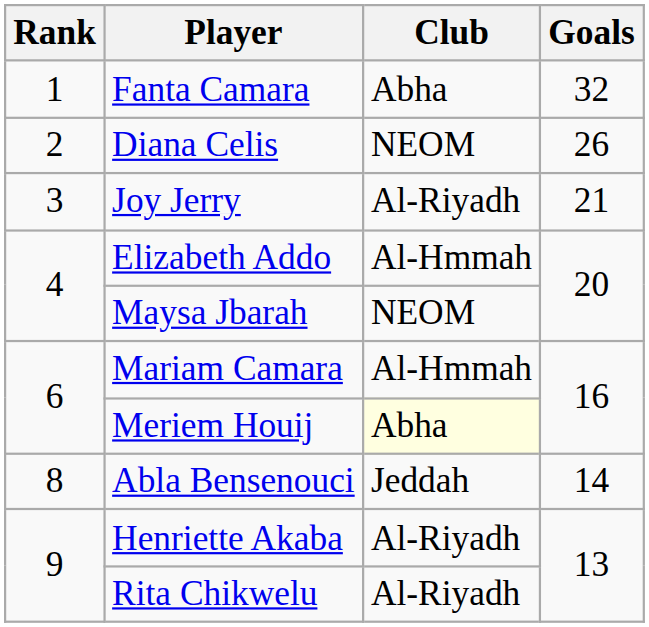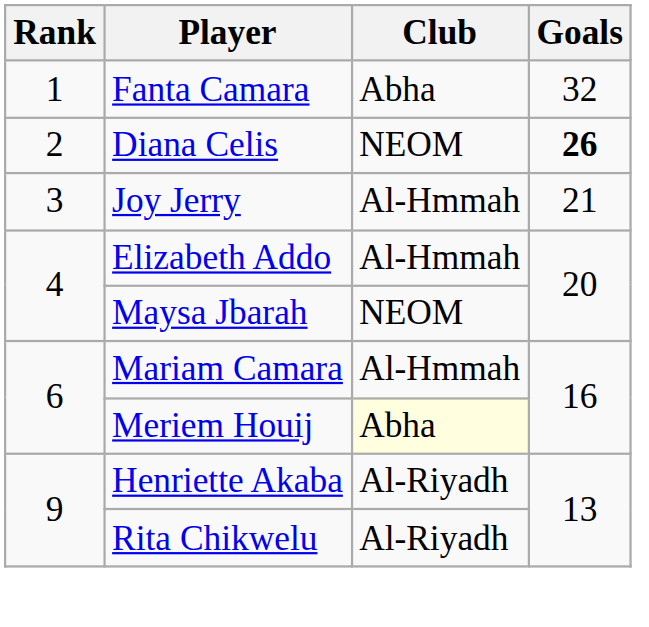Diana Celis | Goals: normal -> bold
Joy Jerry | Club: Al-Riyadh -> Al-Hmmah
- row: 8 | Abla Bensenouci | Jeddah | 14
